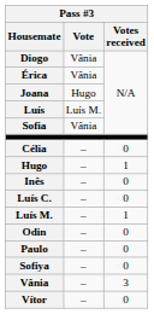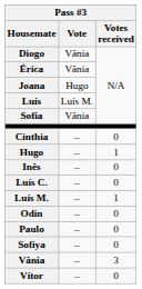- row: Célia | – | 0
+ row: Cinthia | – | 0
